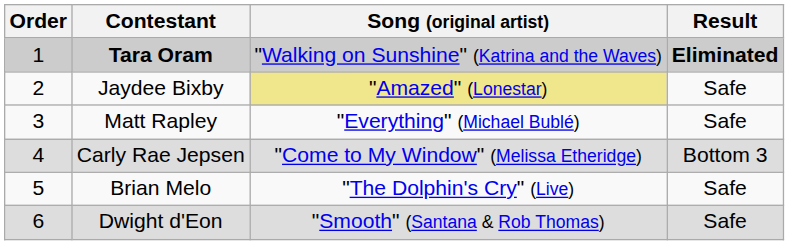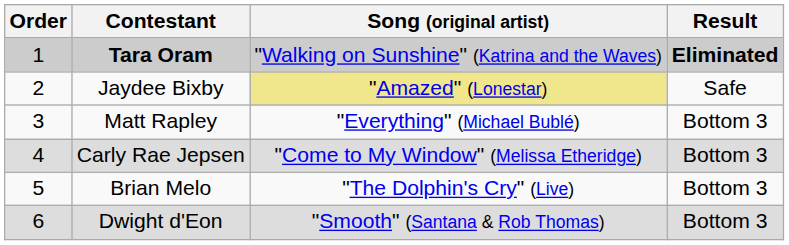Matt Rapley | Result: Safe -> Bottom 3
Brian Melo | Result: Safe -> Bottom 3
Dwight d'Eon | Result: Safe -> Bottom 3
